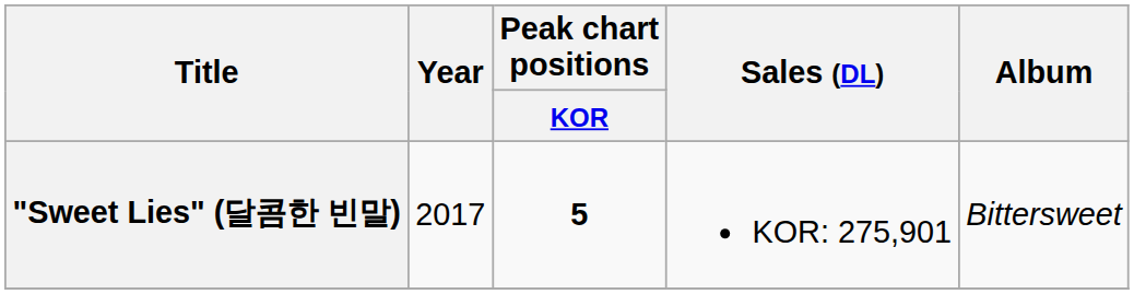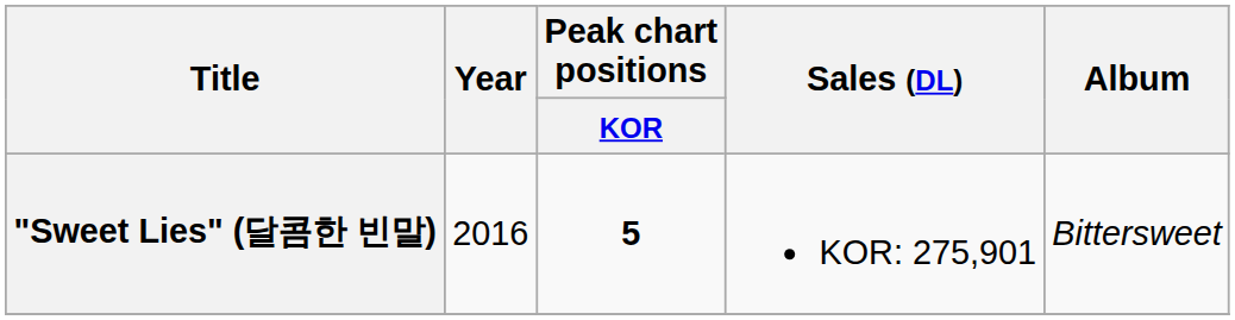"Sweet Lies" (달콤한 빈말) | Year: 2017 -> 2016
